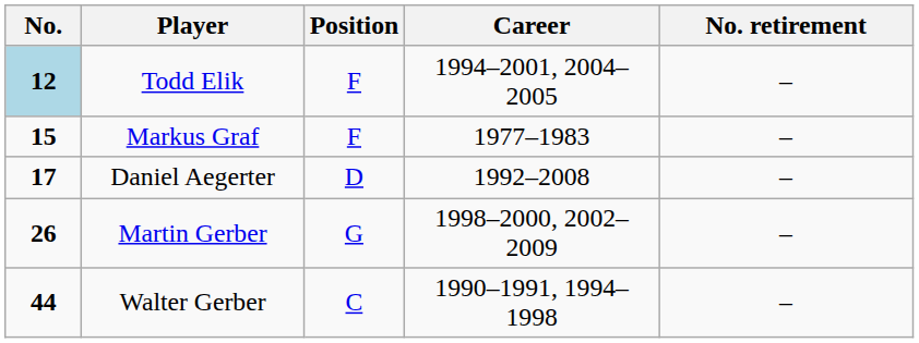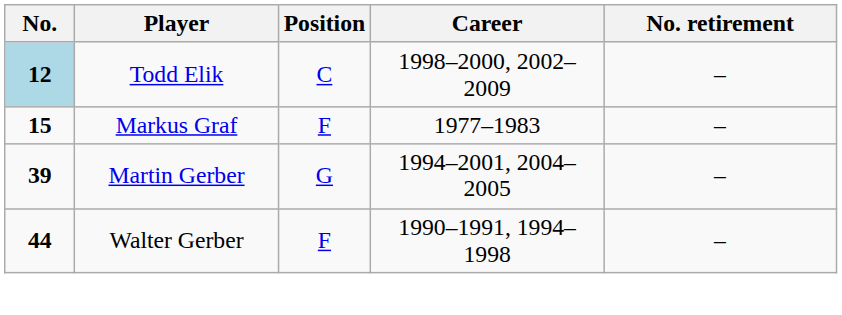Todd Elik | Position: F -> C
Todd Elik | Career: 1994–2001, 2004–2005 -> 1998–2000, 2002–2009
- row: 17 | Daniel Aegerter | D | 1992–2008 | –
Martin Gerber | No.: 26 -> 39
Martin Gerber | Career: 1998–2000, 2002–2009 -> 1994–2001, 2004–2005
Walter Gerber | Position: C -> F
